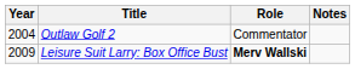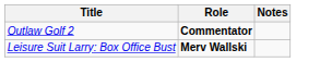- column: Year | 2004 | 2009
Outlaw Golf 2 | Role: normal -> bold
